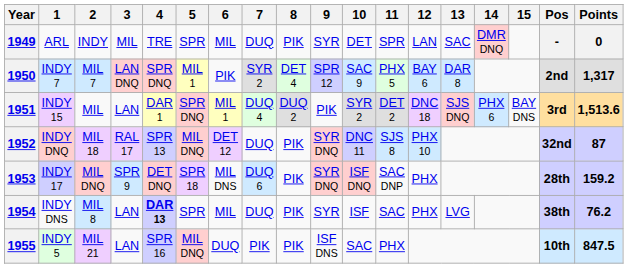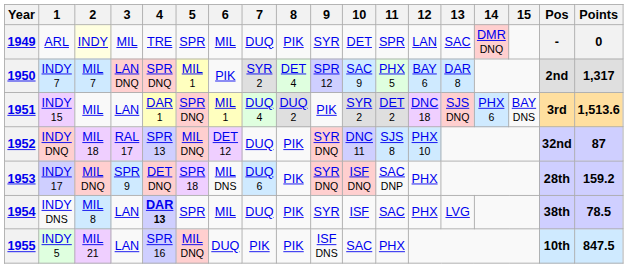1949 | 2: no background -> lightyellow background
1954 | Points: 76.2 -> 78.5
